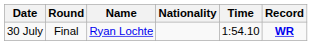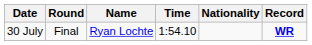columns swapped: Nationality <-> Time
